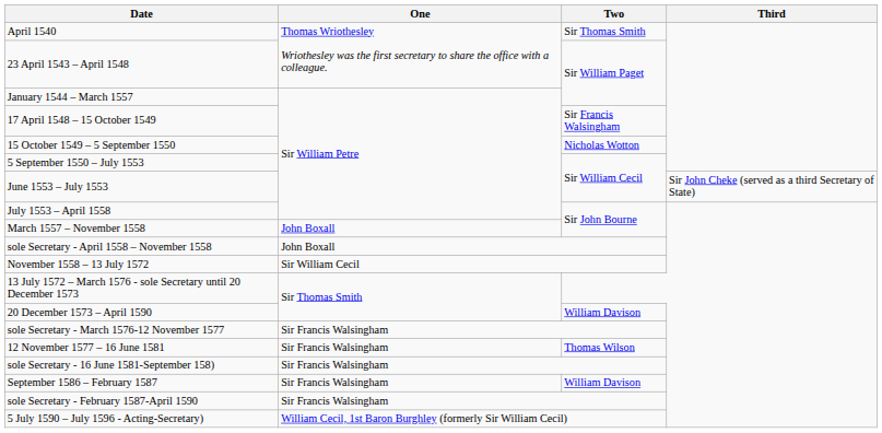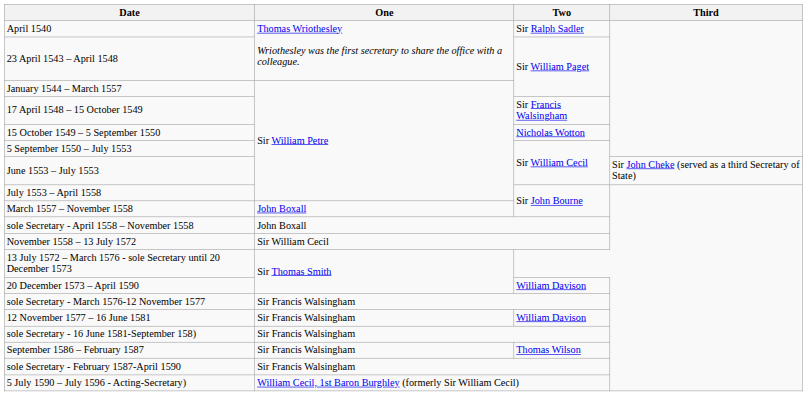April 1540 | Two: Sir Thomas Smith -> Sir Ralph Sadler
12 November 1577 – 16 June 1581 | Two: Thomas Wilson -> William Davison
September 1586 – February 1587 | Two: William Davison -> Thomas Wilson
